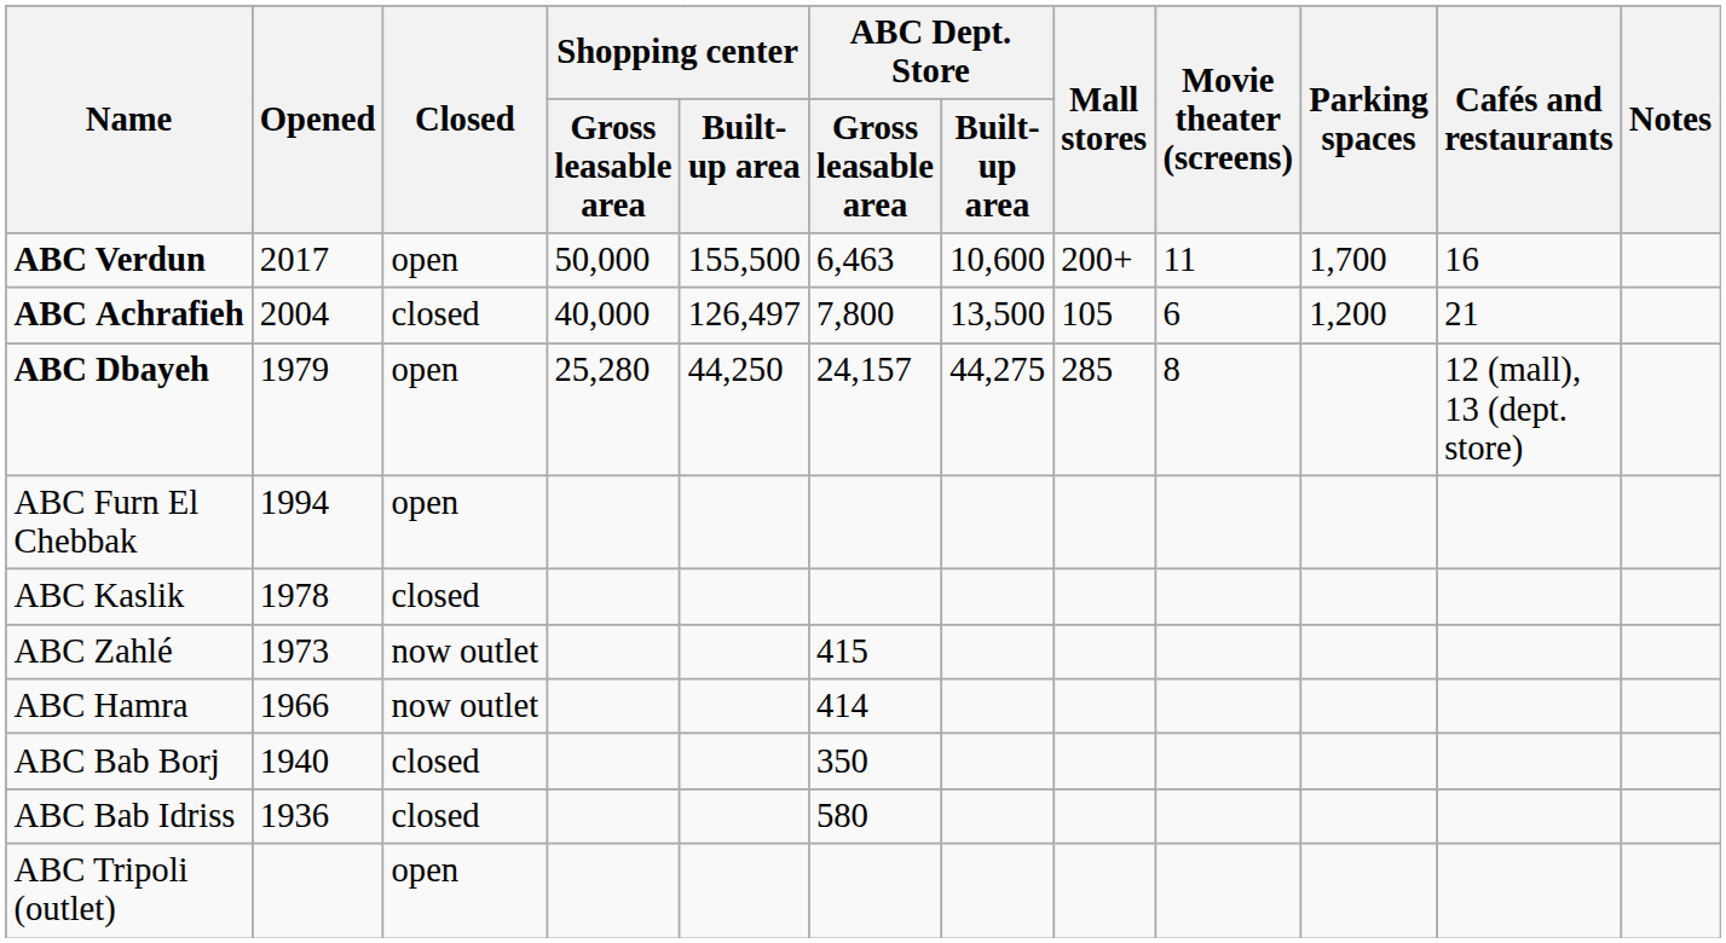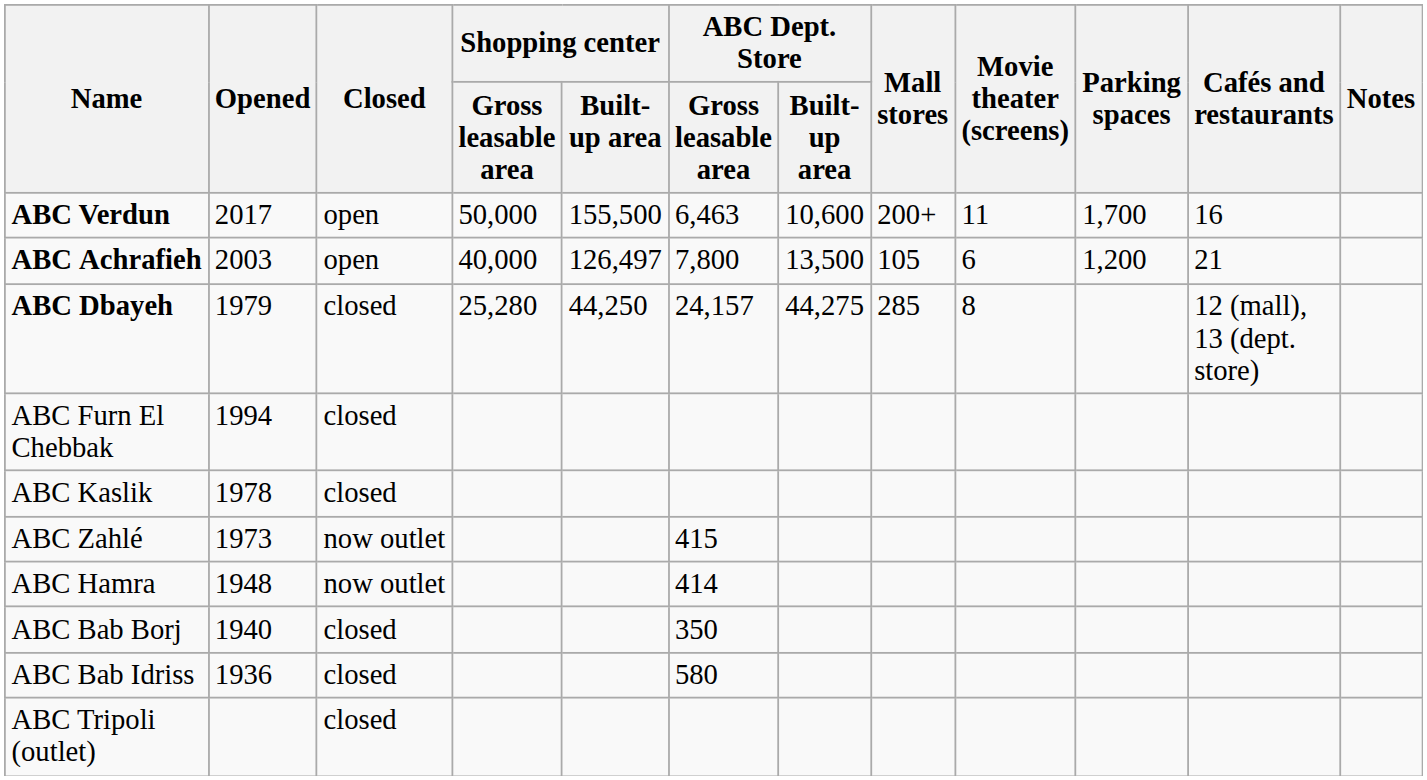ABC Achrafieh | Opened: 2004 -> 2003
ABC Achrafieh | Closed: closed -> open
ABC Dbayeh | Closed: open -> closed
ABC Furn El Chebbak | Closed: open -> closed
ABC Hamra | Opened: 1966 -> 1948
ABC Tripoli (outlet) | Closed: open -> closed
